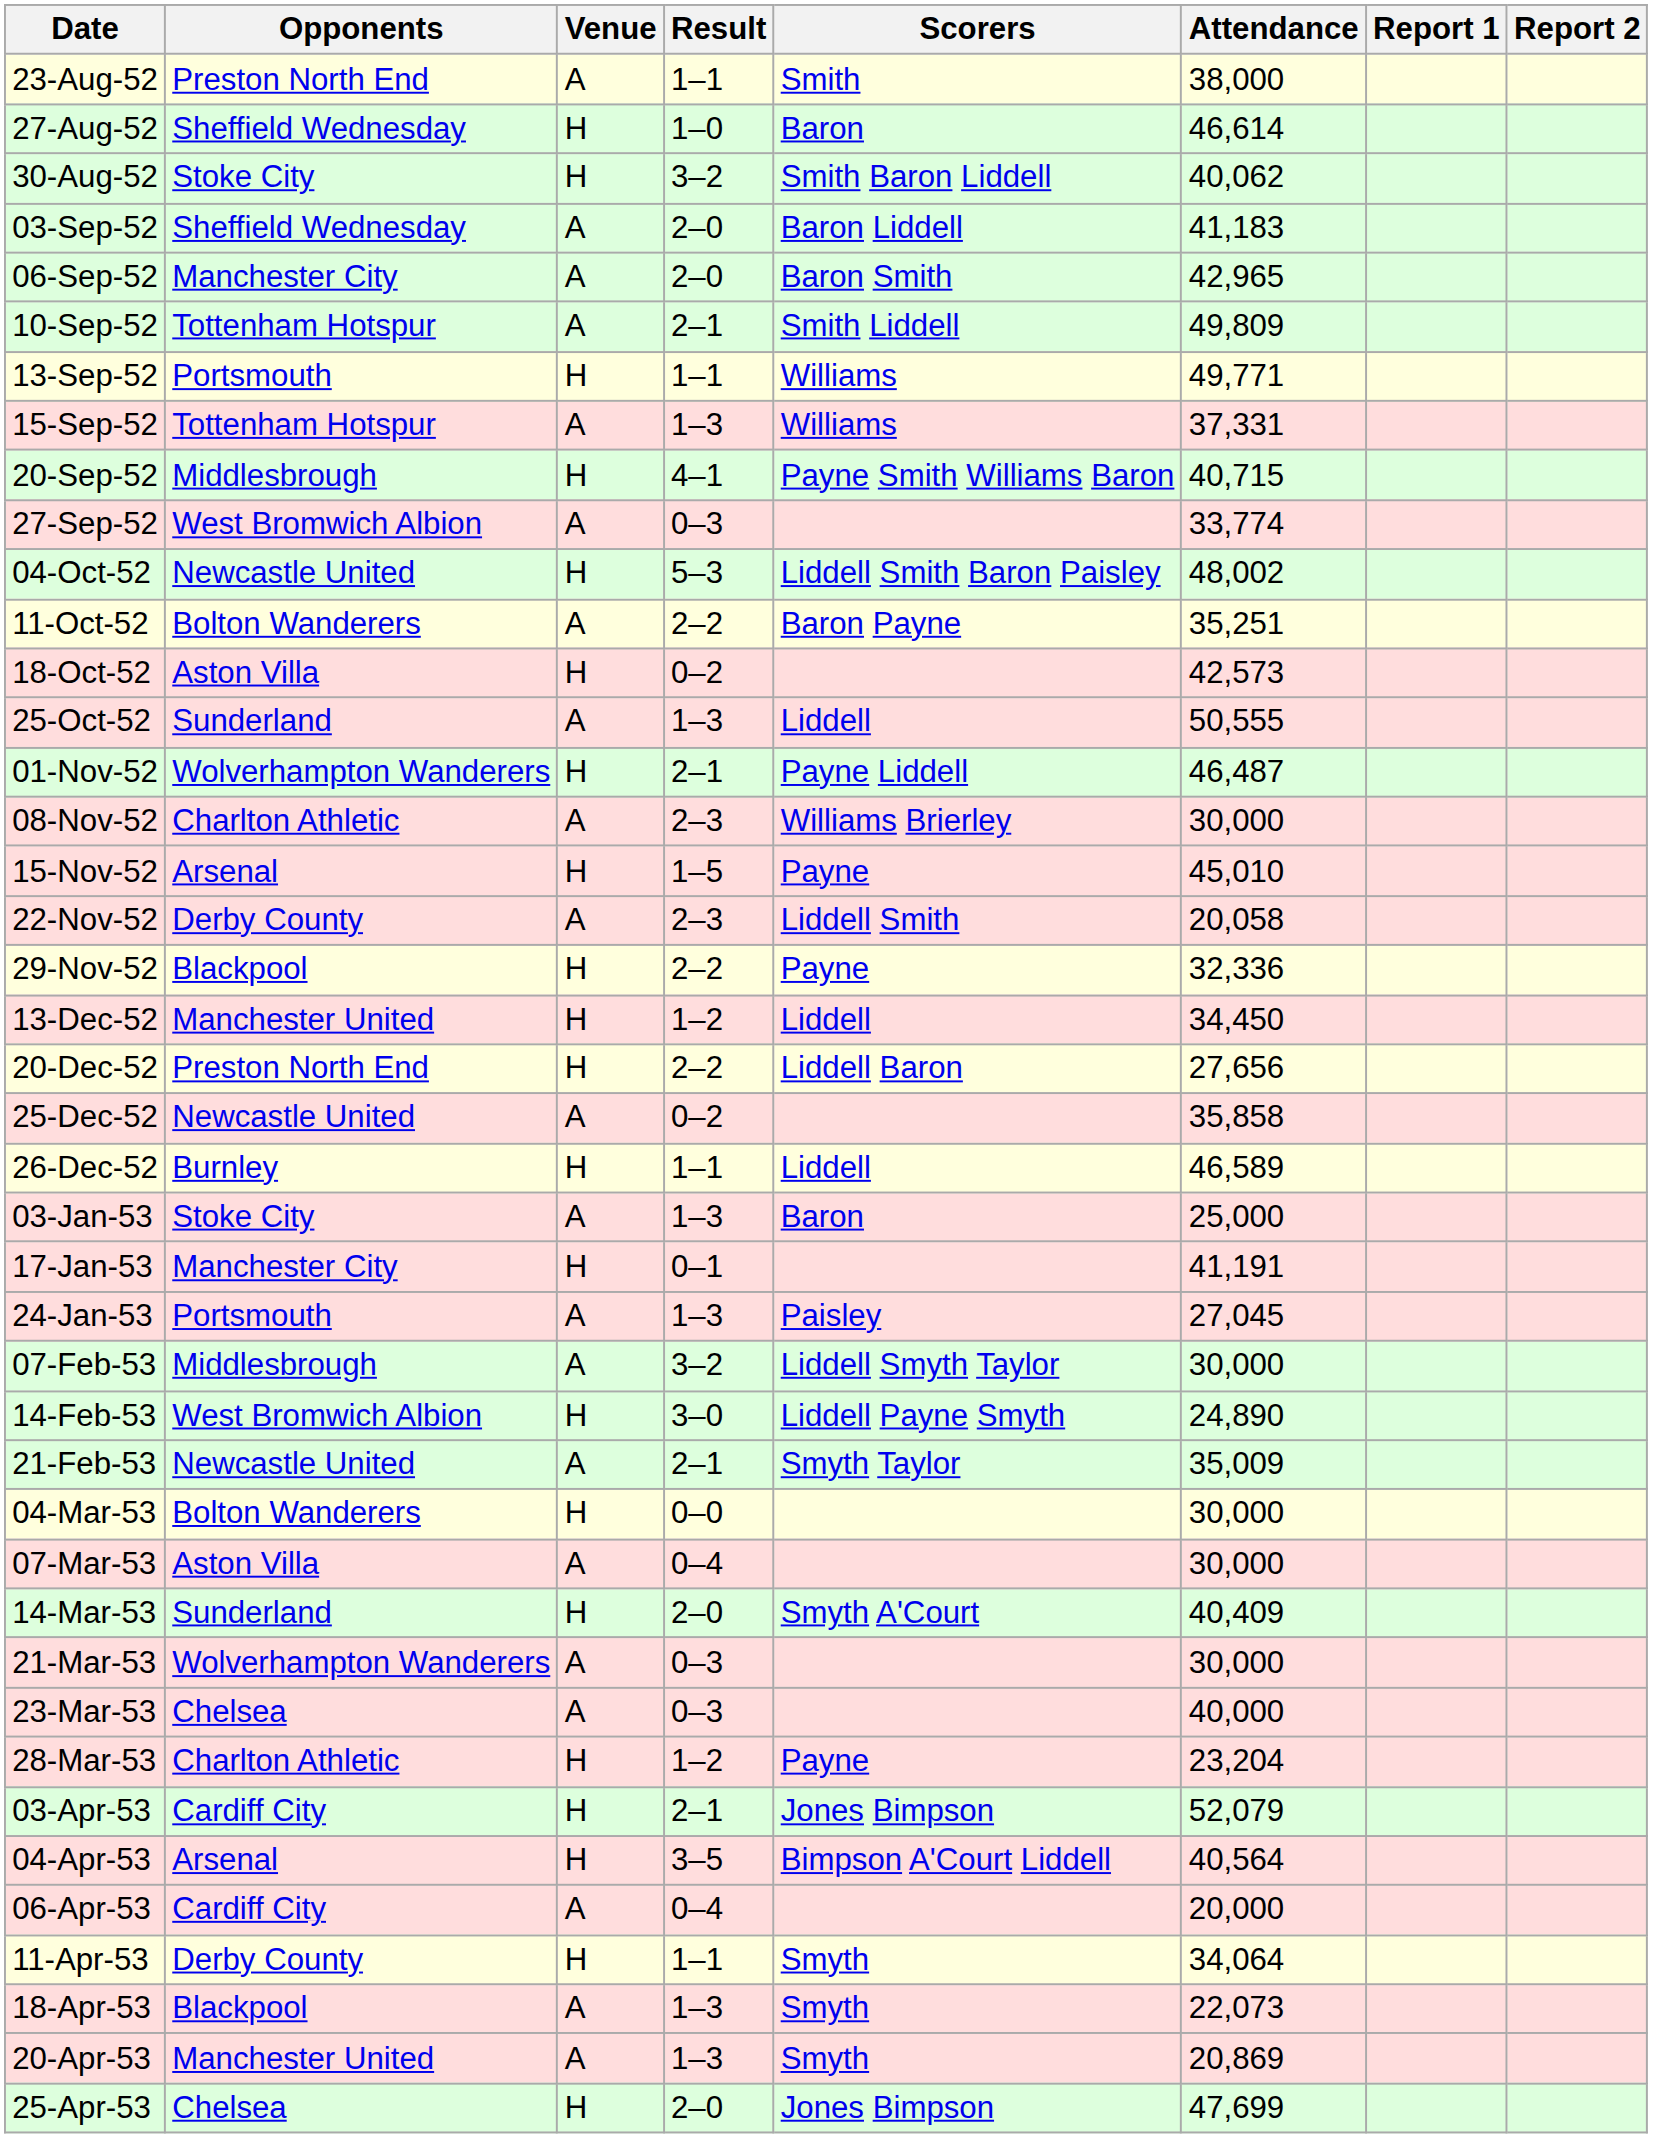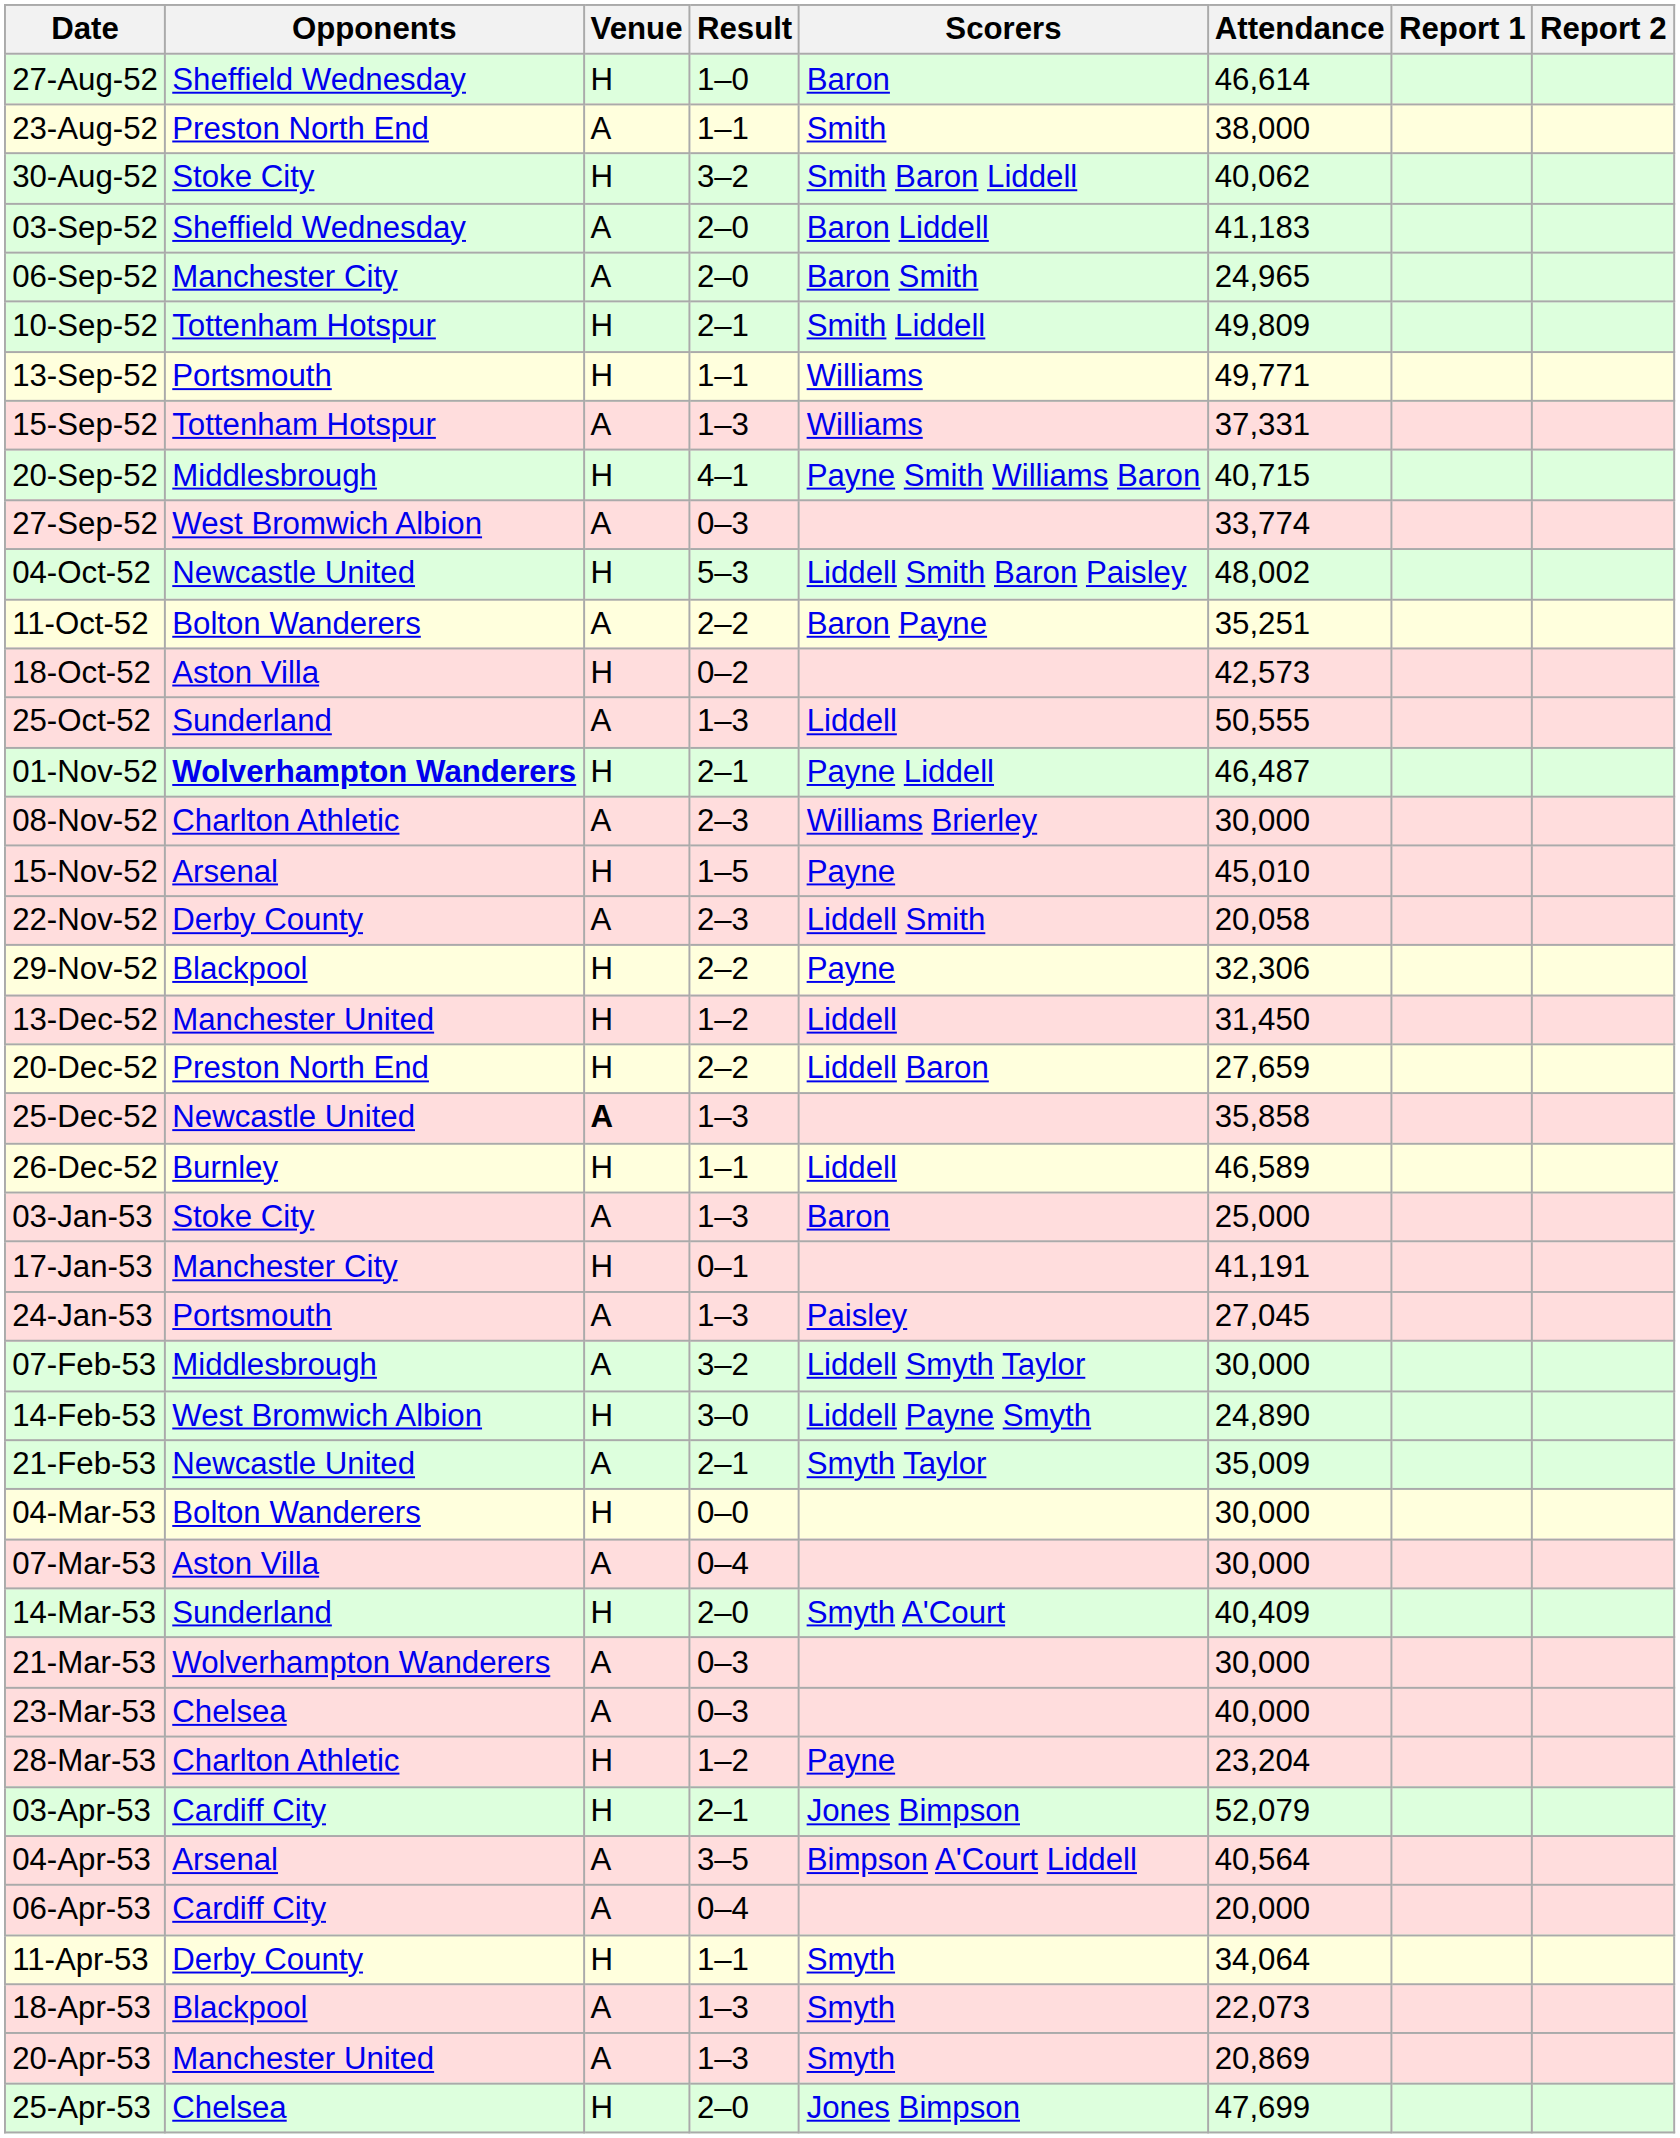rows swapped: 23-Aug-52 <-> 27-Aug-52
06-Sep-52 | Attendance: 42,965 -> 24,965
10-Sep-52 | Venue: A -> H
01-Nov-52 | Opponents: normal -> bold
29-Nov-52 | Attendance: 32,336 -> 32,306
13-Dec-52 | Attendance: 34,450 -> 31,450
20-Dec-52 | Attendance: 27,656 -> 27,659
25-Dec-52 | Venue: normal -> bold
25-Dec-52 | Result: 0–2 -> 1–3
04-Apr-53 | Venue: H -> A
